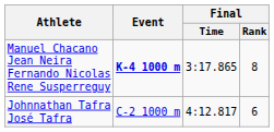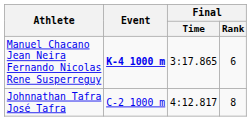Manuel Chacano Jean Neira Fernando Nicolas Rene Susperreguy | Final / Rank: 8 -> 6
Johnnathan Tafra José Tafra | Final / Rank: 6 -> 8
